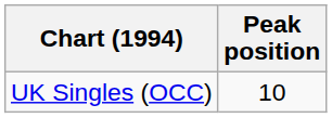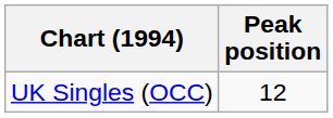UK Singles (OCC) | Peak position: 10 -> 12
